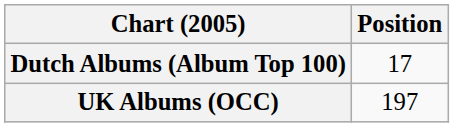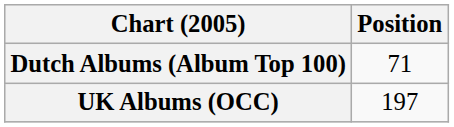Dutch Albums (Album Top 100) | Position: 17 -> 71
